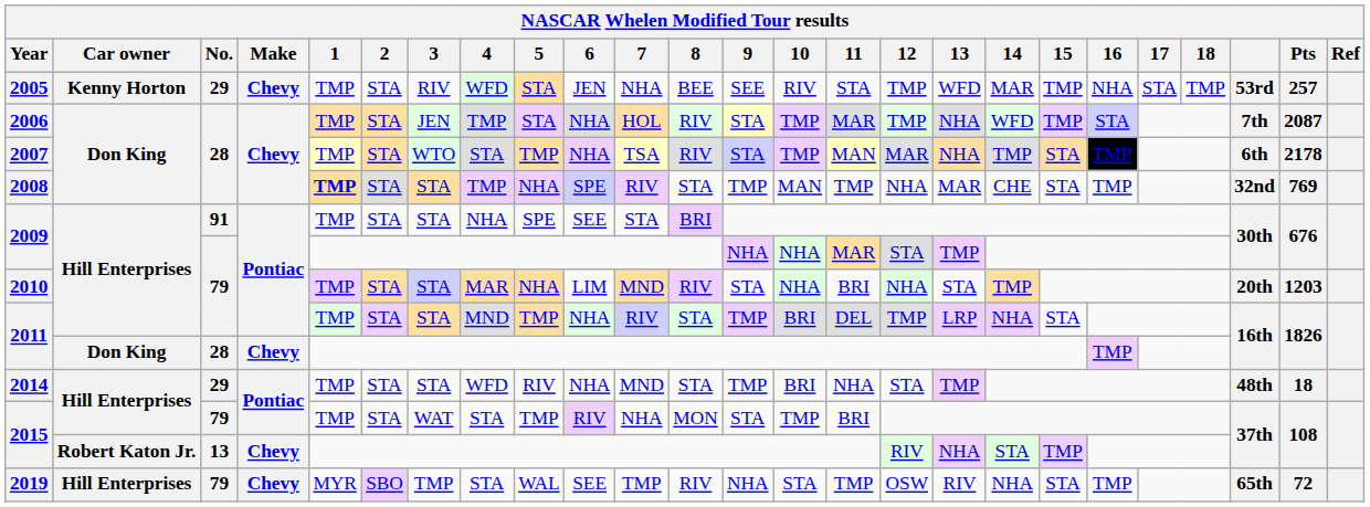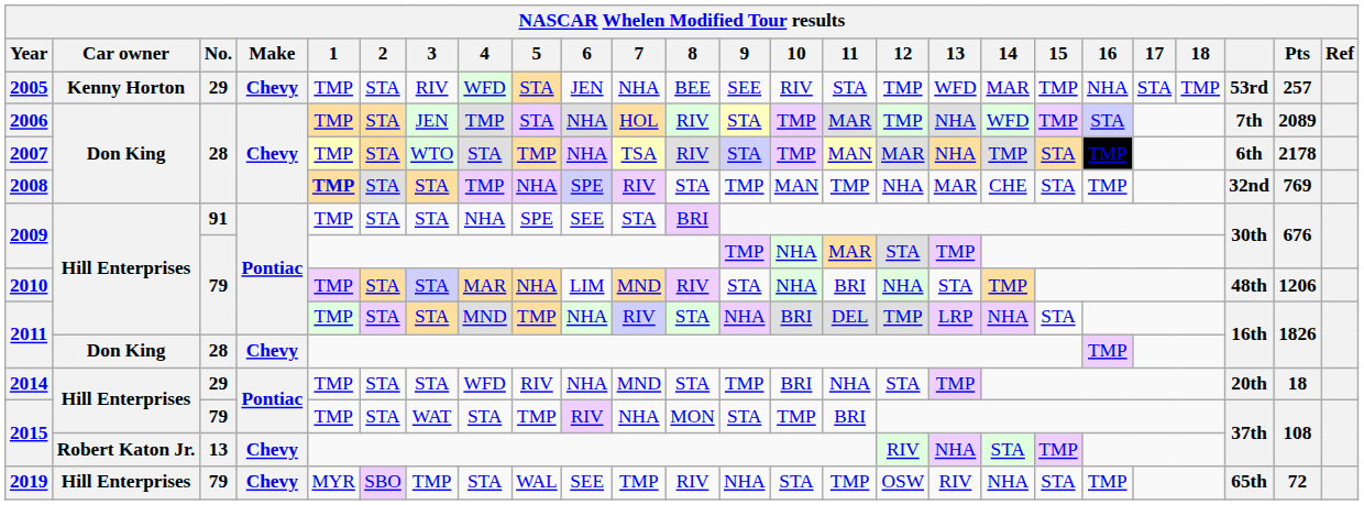2006 | Pts: 2087 -> 2089
2009 / 79 | 9: NHA -> TMP
2010 | column 23: 20th -> 48th
2010 | Pts: 1203 -> 1206
2011 / 79 | 9: TMP -> NHA
2014 | column 23: 48th -> 20th
